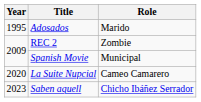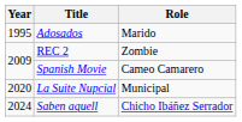Spanish Movie | Role: Municipal -> Cameo Camarero
La Suite Nupcial | Role: Cameo Camarero -> Municipal
Saben aquell | Year: 2023 -> 2024
